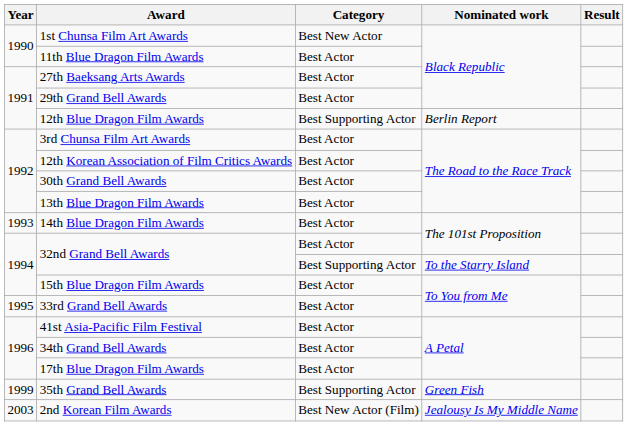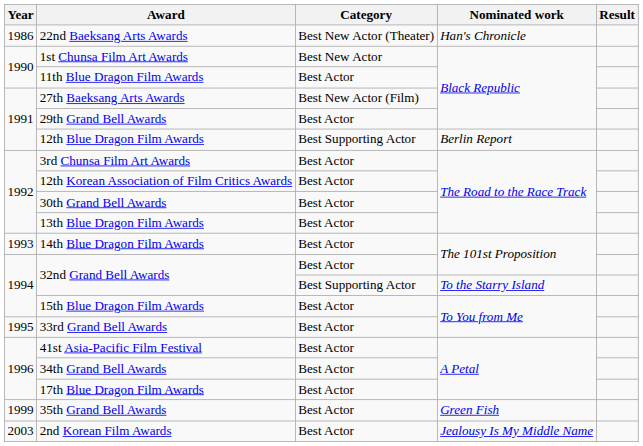+ row: 1986 | 22nd Baeksang Arts Awards | Best New Actor (Theater) | Han's Chronicle
27th Baeksang Arts Awards | Category: Best Actor -> Best New Actor (Film)
35th Grand Bell Awards | Category: Best Supporting Actor -> Best Actor
2nd Korean Film Awards | Category: Best New Actor (Film) -> Best Actor
